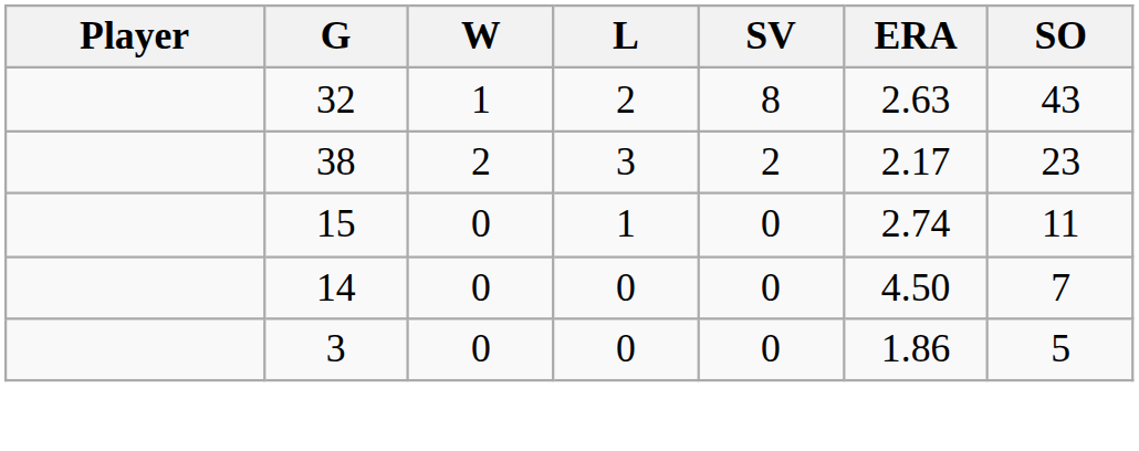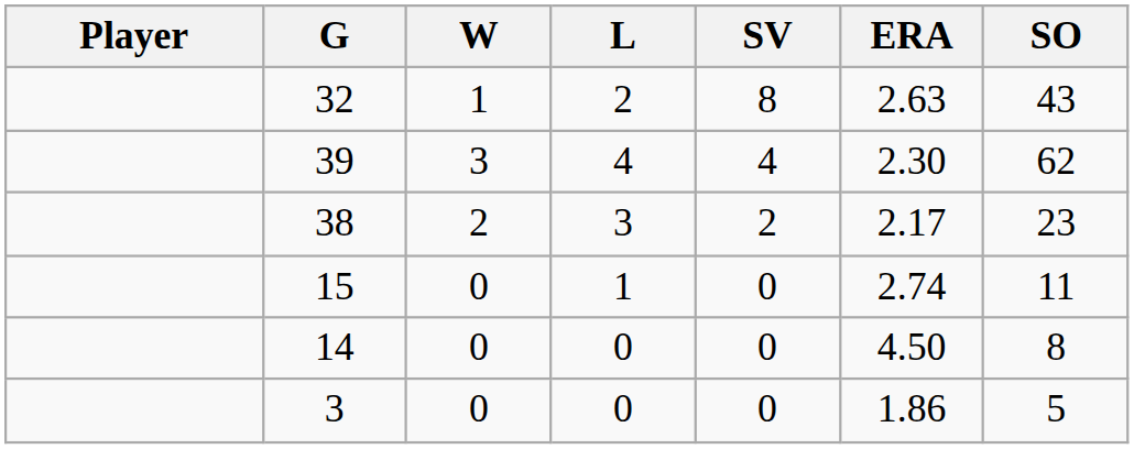+ row: 39 | 3 | 4 | 4 | 2.30 | 62
14 | SO: 7 -> 8
